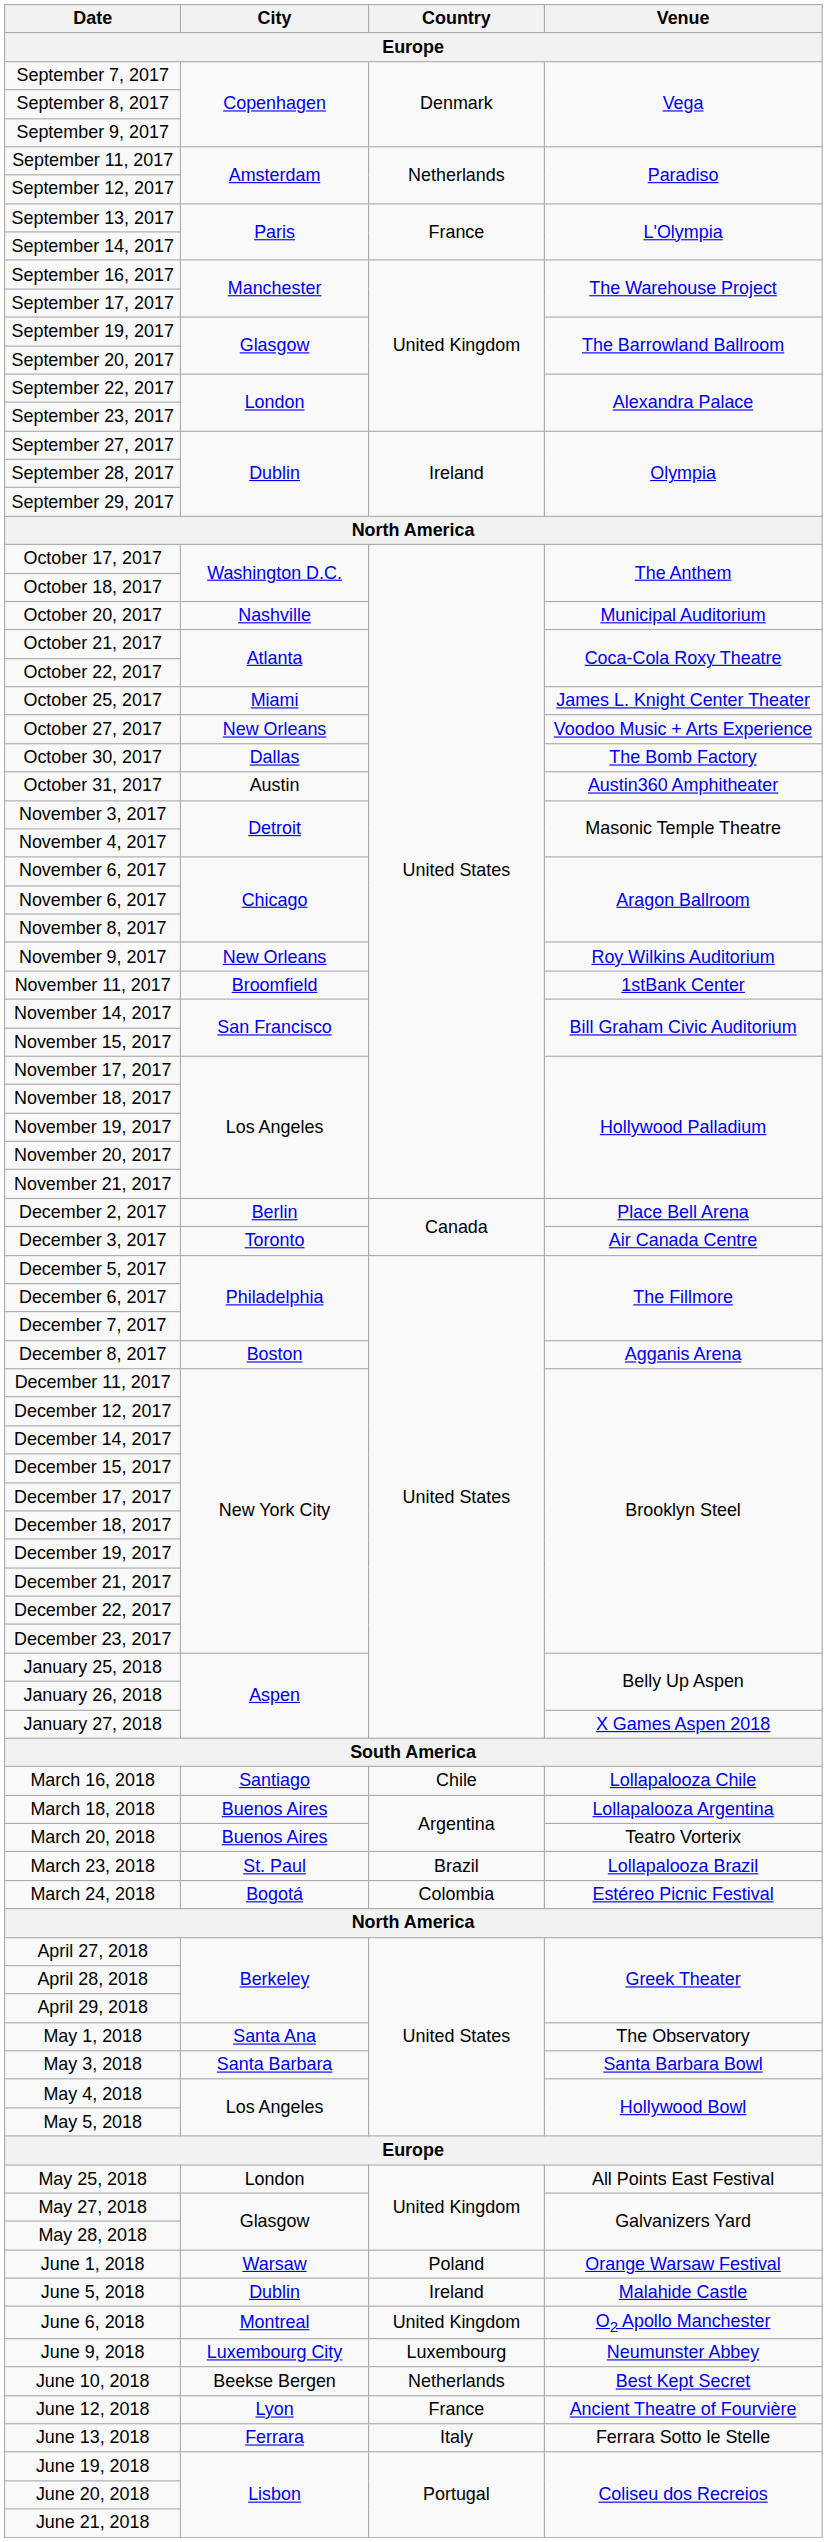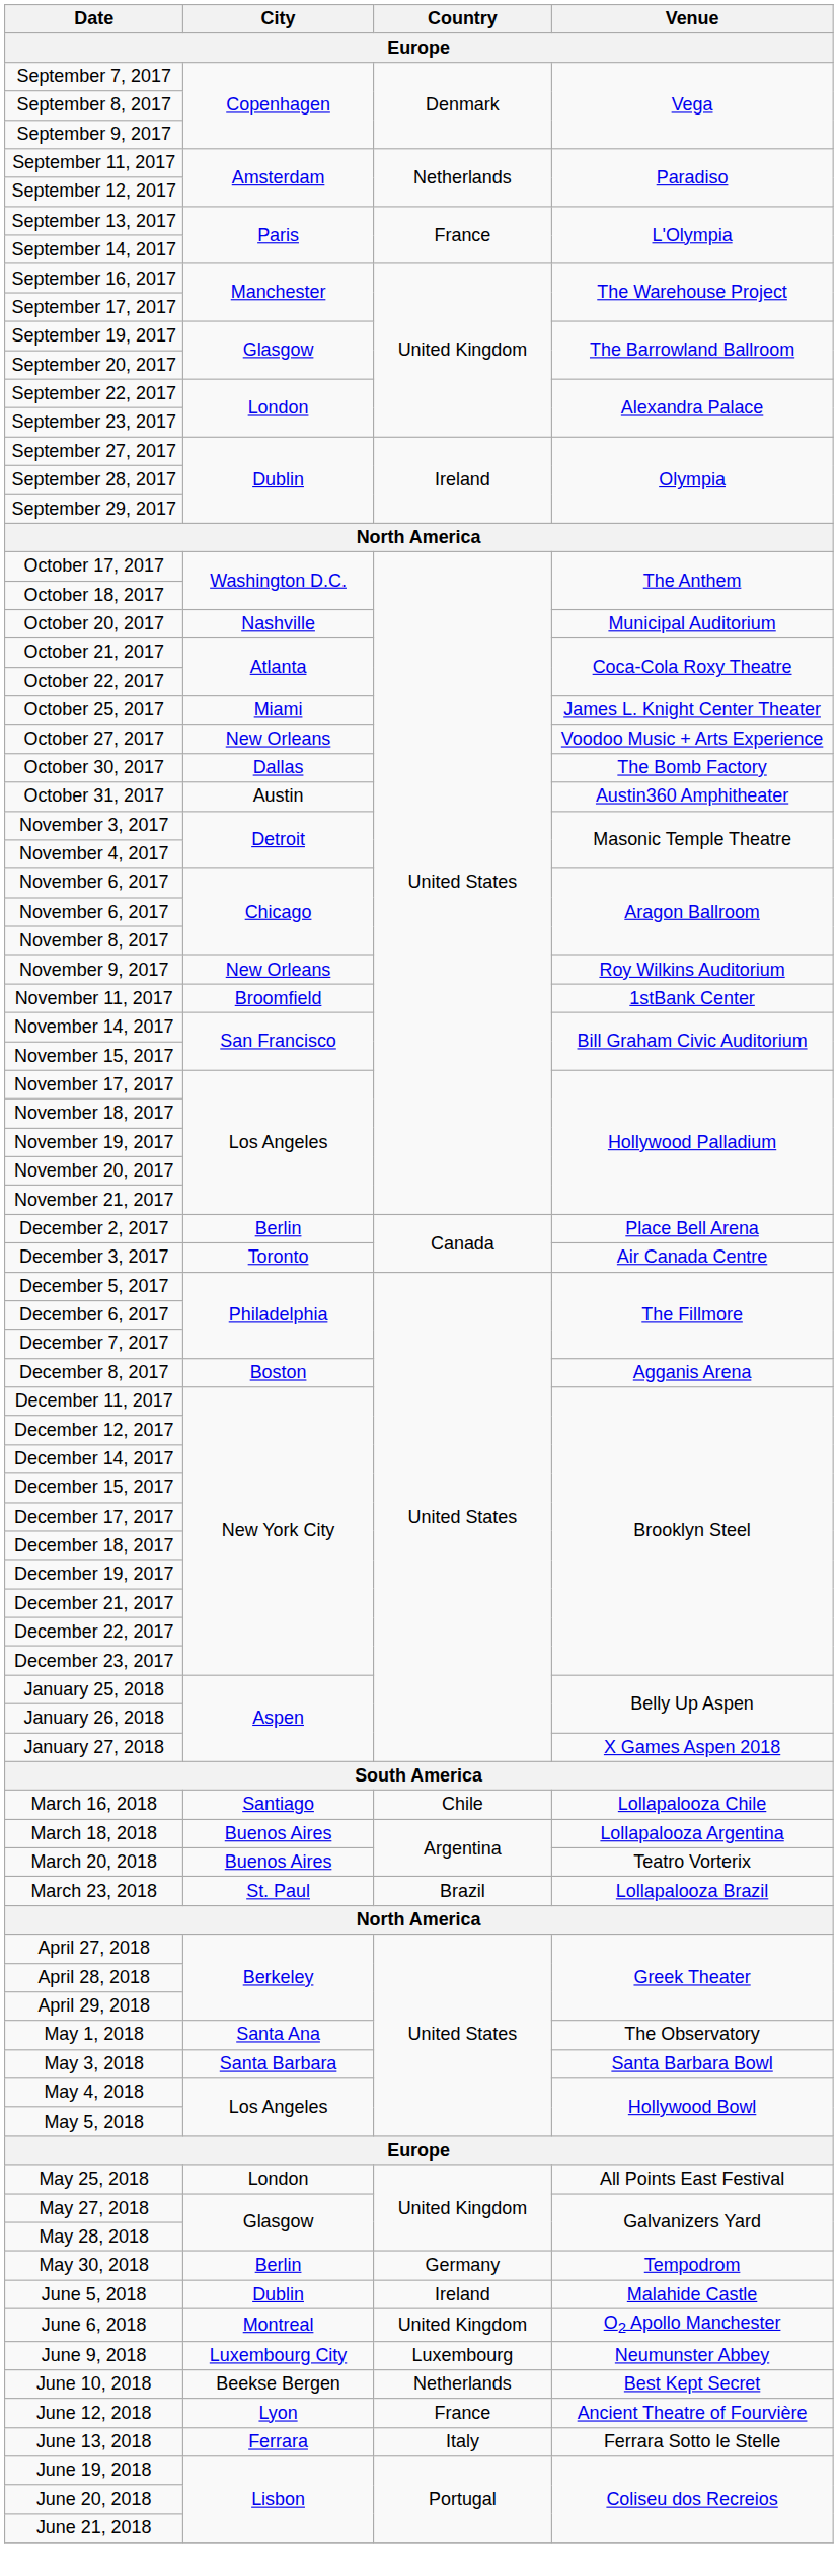- row: March 24, 2018 | Bogotá | Colombia | Estéreo Picnic Festival
+ row: May 30, 2018 | Berlin | Germany | Tempodrom
- row: June 1, 2018 | Warsaw | Poland | Orange Warsaw Festival
